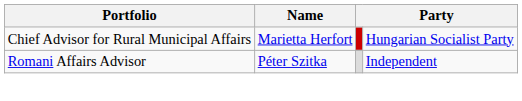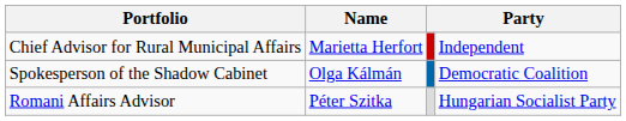Chief Advisor for Rural Municipal Affairs | column 4: Hungarian Socialist Party -> Independent
+ row: Spokesperson of the Shadow Cabinet | Olga Kálmán | Democratic Coalition
Romani Affairs Advisor | column 4: Independent -> Hungarian Socialist Party
